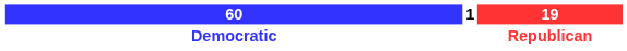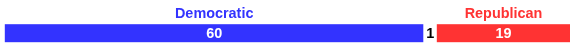rows swapped: 60 <-> Democratic
